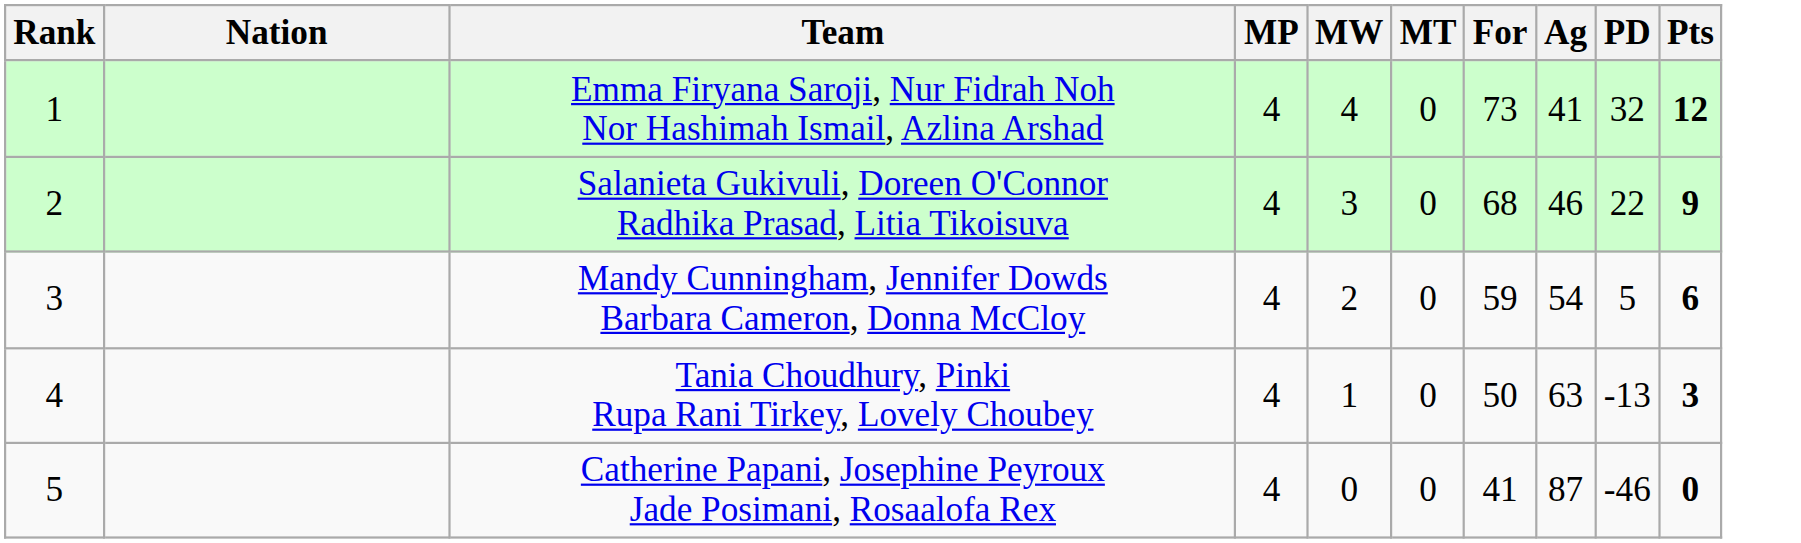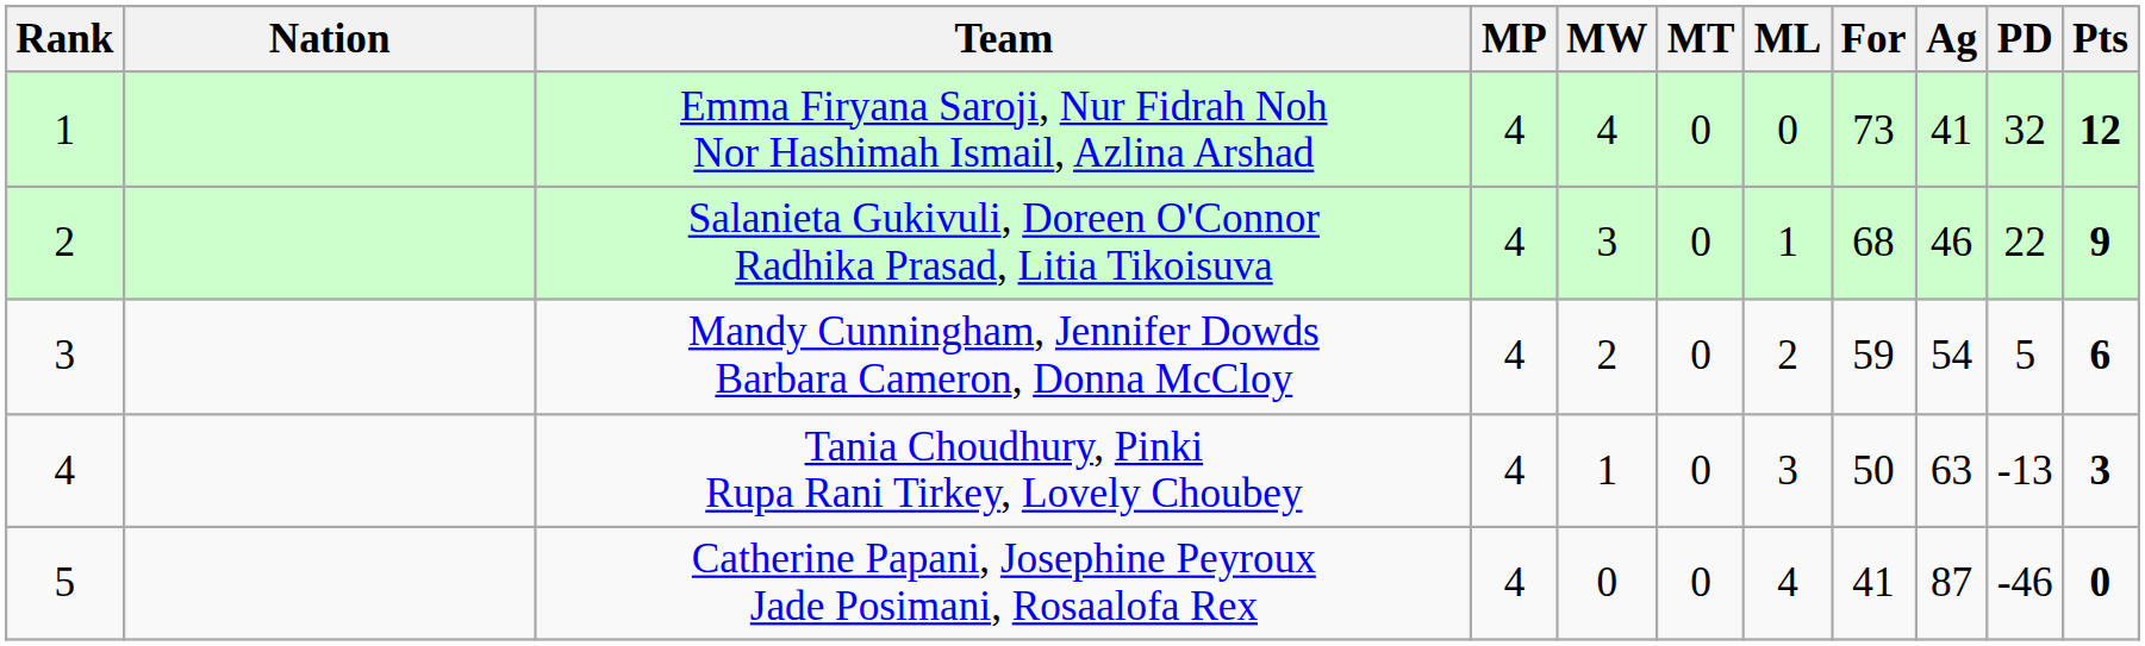+ column: ML | 0 | 1 | 2 | 3 | 4
